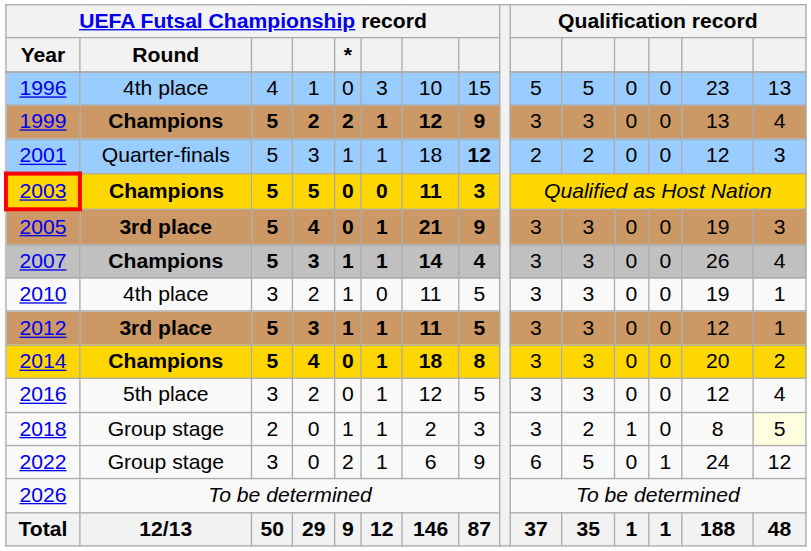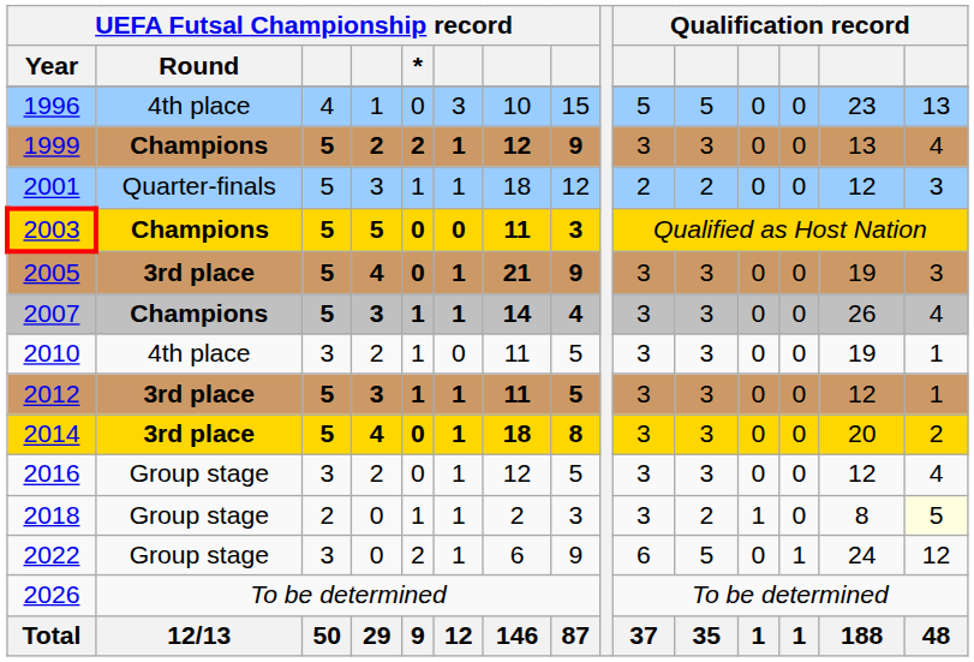2001 | column 8: bold -> normal
2014 | UEFA Futsal Championship record / Round: Champions -> 3rd place
2016 | UEFA Futsal Championship record / Round: 5th place -> Group stage
